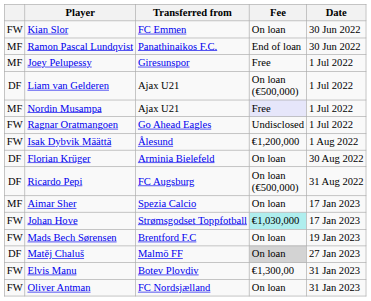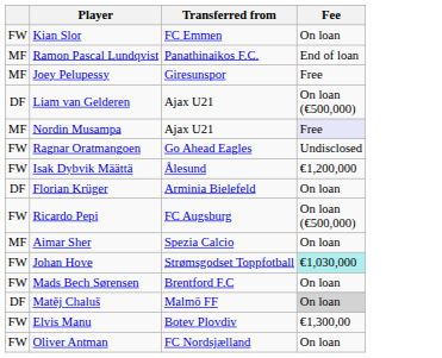- column: Date | 30 Jun 2022 | 30 Jun 2022 | 1 Jul 2022 | 1 Jul 2022 | 1 Jul 2022 | 1 Jul 2022 | 1 Aug 2022 | 30 Aug 2022 | 31 Aug 2022 | 17 Jan 2023 | 17 Jan 2023 | 19 Jan 2023 | 27 Jan 2023 | 31 Jan 2023 | 31 Jan 2023
Ricardo Pepi | column 1: DF -> FW
